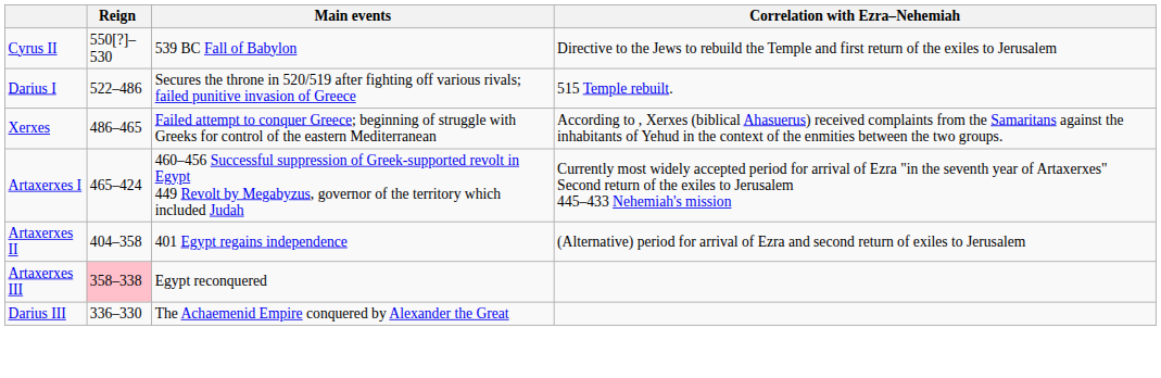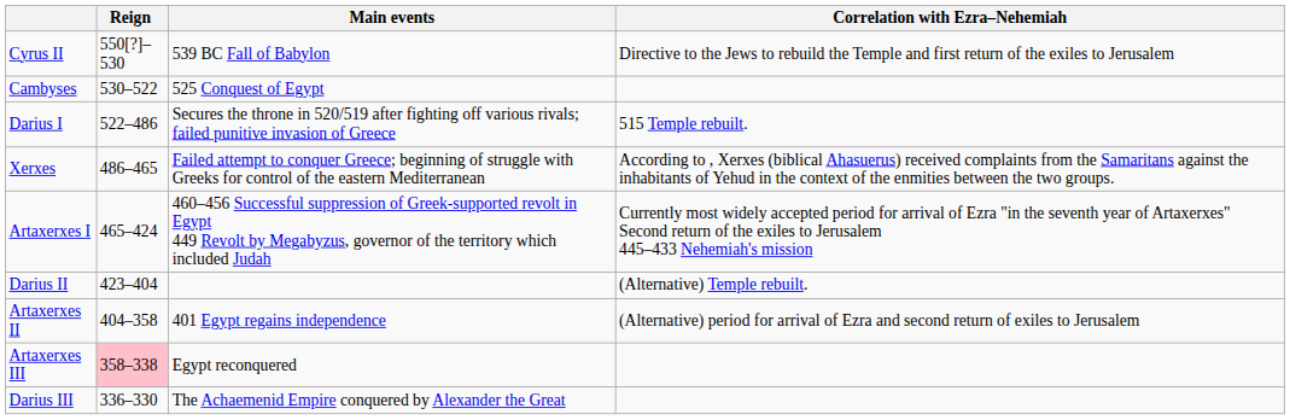+ row: Cambyses | 530–522 | 525 Conquest of Egypt
+ row: Darius II | 423–404 | (Alternative) Temple rebuilt.
